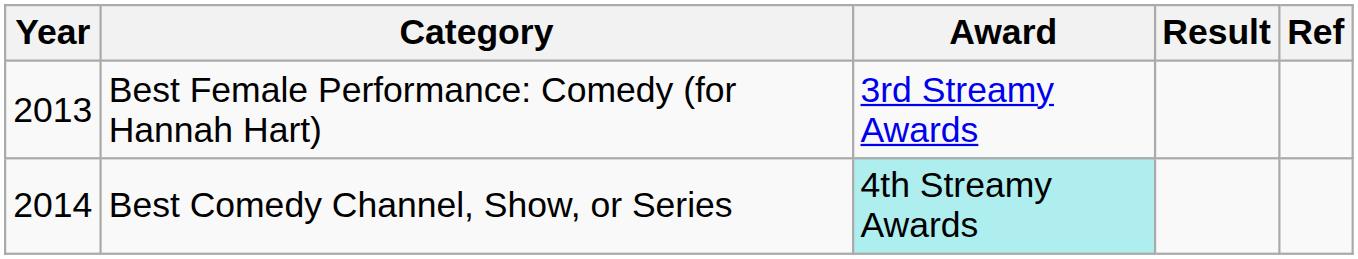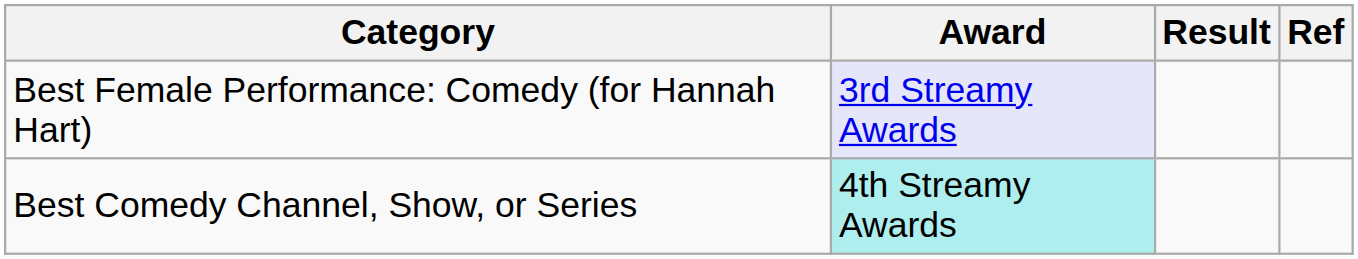- column: Year | 2013 | 2014
Best Female Performance: Comedy (for Hannah Hart) | Award: no background -> lavender background
